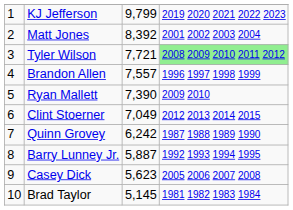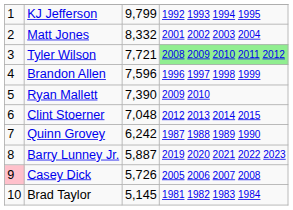KJ Jefferson | column 4: 2019 2020 2021 2022 2023 -> 1992 1993 1994 1995
Matt Jones | column 3: 8,392 -> 8,332
Brandon Allen | column 3: 7,557 -> 7,596
Clint Stoerner | column 3: 7,049 -> 7,048
Barry Lunney Jr. | column 4: 1992 1993 1994 1995 -> 2019 2020 2021 2022 2023
Casey Dick | column 1: no background -> pink background
Casey Dick | column 3: 5,623 -> 5,726
